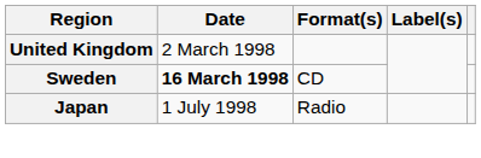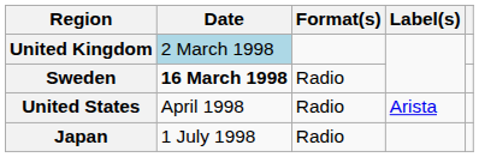United Kingdom | Date: no background -> lightblue background
Sweden | Format(s): CD -> Radio
+ row: United States | April 1998 | Radio | Arista
